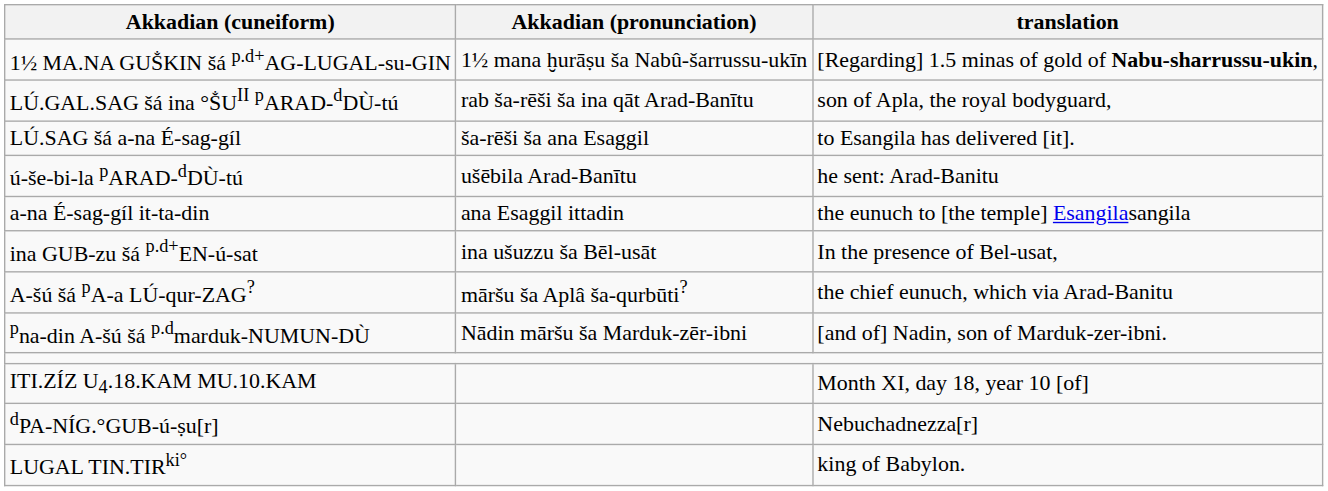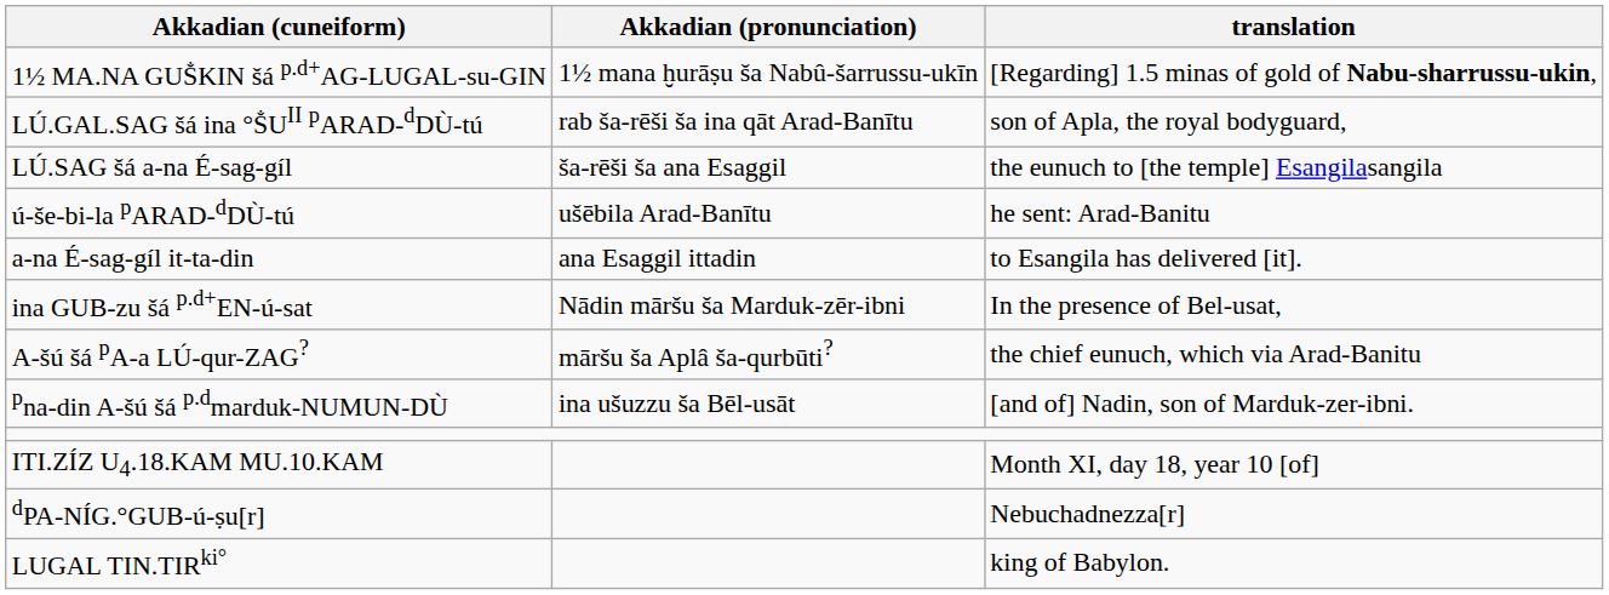LÚ.SAG šá a-na É-sag-gíl | translation: to Esangila has delivered [it]. -> the eunuch to [the temple] Esangilasangila
a-na É-sag-gíl it-ta-din | translation: the eunuch to [the temple] Esangilasangila -> to Esangila has delivered [it].
ina GUB-zu šá p.d+EN-ú-sat | Akkadian (pronunciation): ina ušuzzu ša Bēl-usāt -> Nādin māršu ša Marduk-zēr-ibni
pna-din A-šú šá p.dmarduk-NUMUN-DÙ | Akkadian (pronunciation): Nādin māršu ša Marduk-zēr-ibni -> ina ušuzzu ša Bēl-usāt
